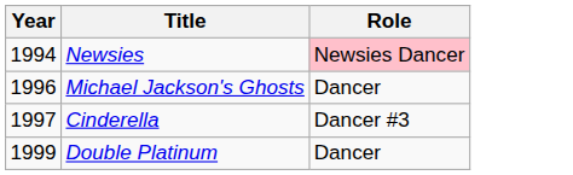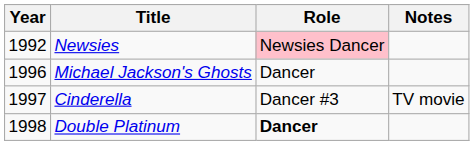+ column: Notes | TV movie
Newsies | Year: 1994 -> 1992
Double Platinum | Year: 1999 -> 1998
Double Platinum | Role: normal -> bold
